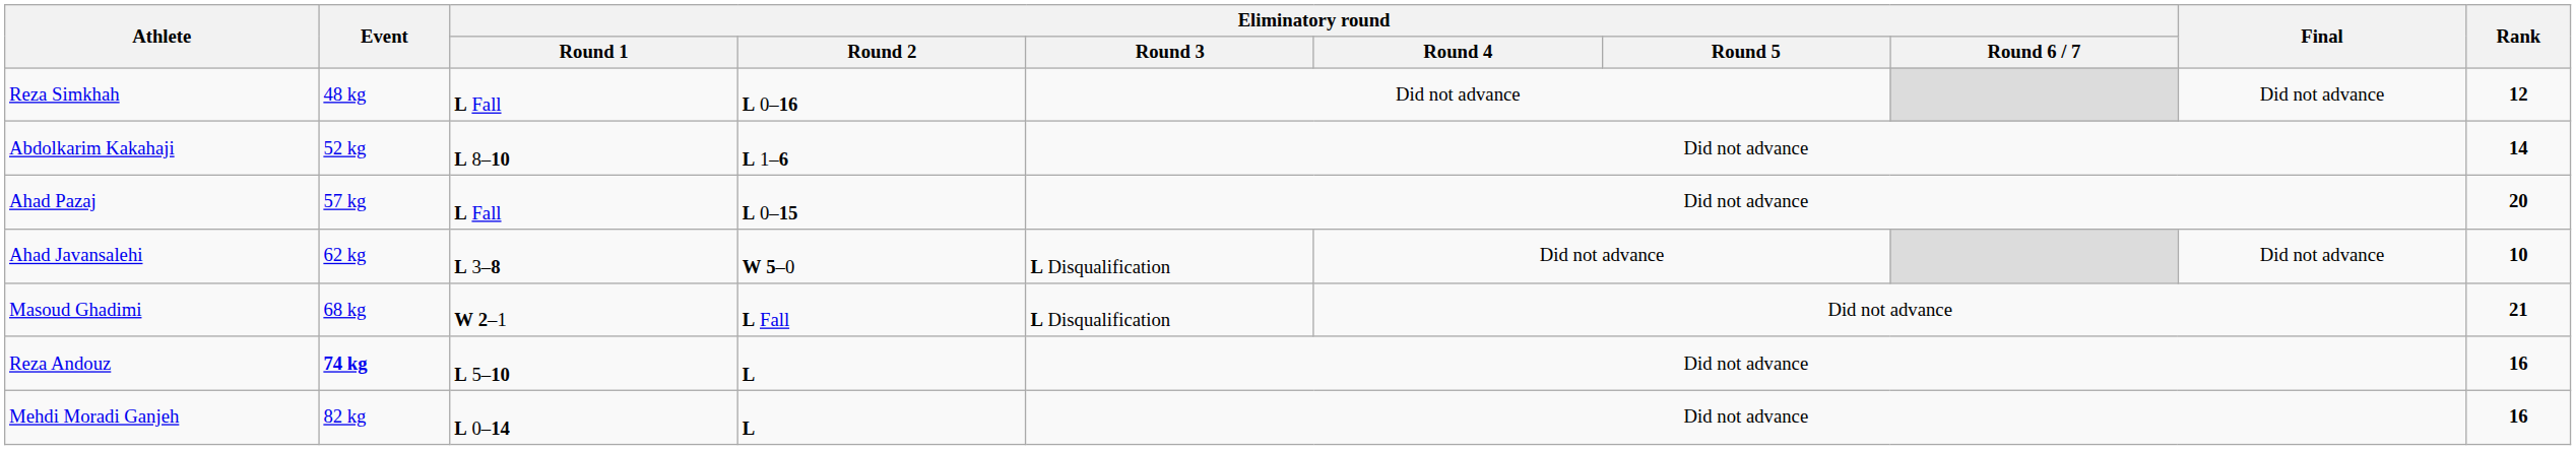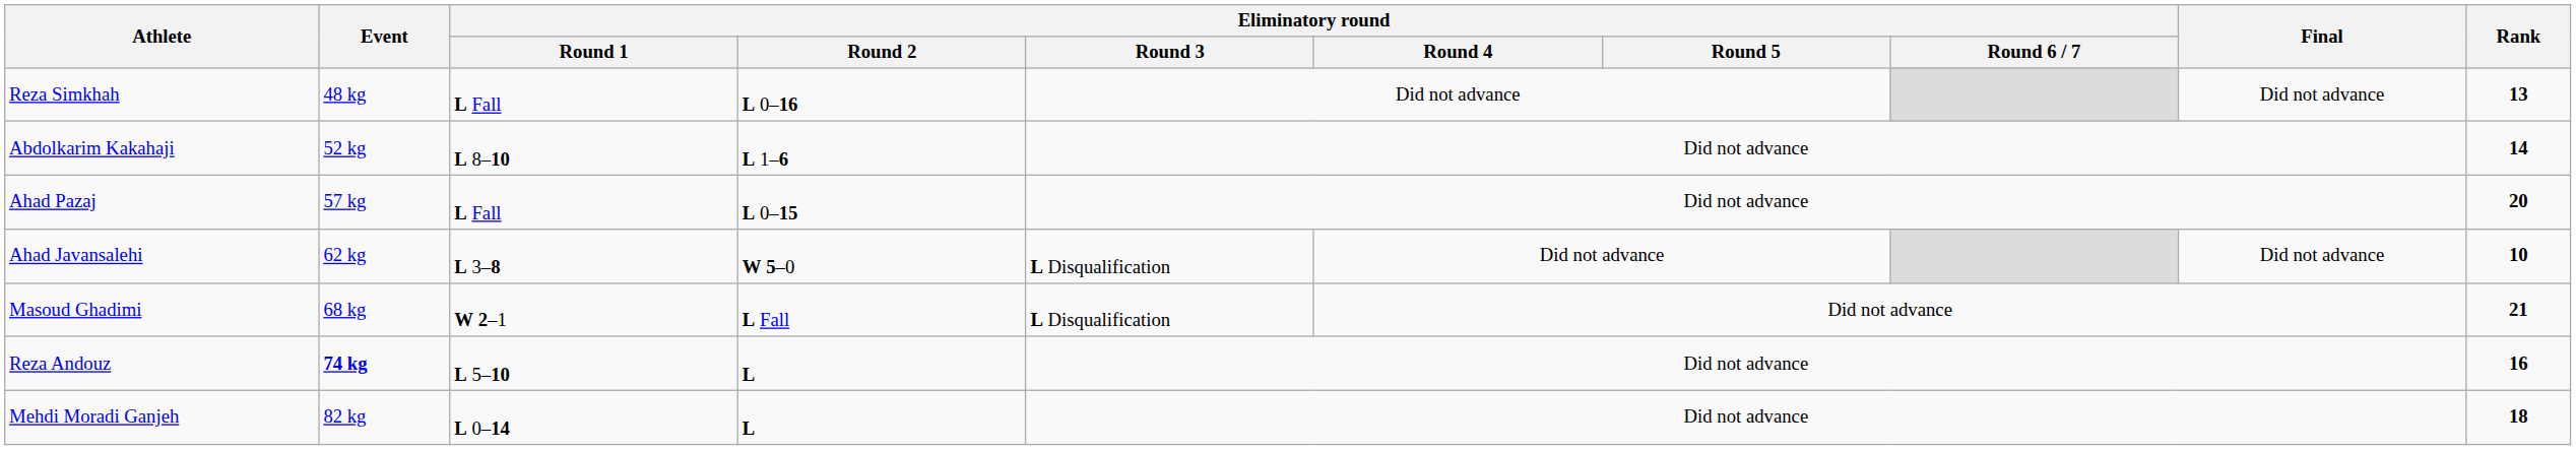Reza Simkhah | Rank: 12 -> 13
Mehdi Moradi Ganjeh | Rank: 16 -> 18
